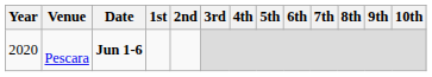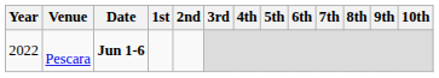Pescara | Year: 2020 -> 2022
